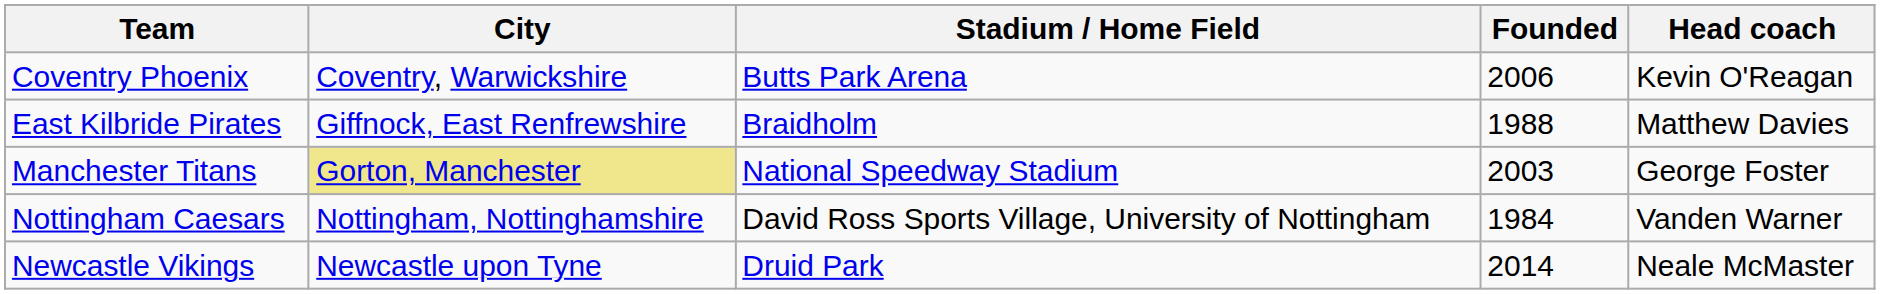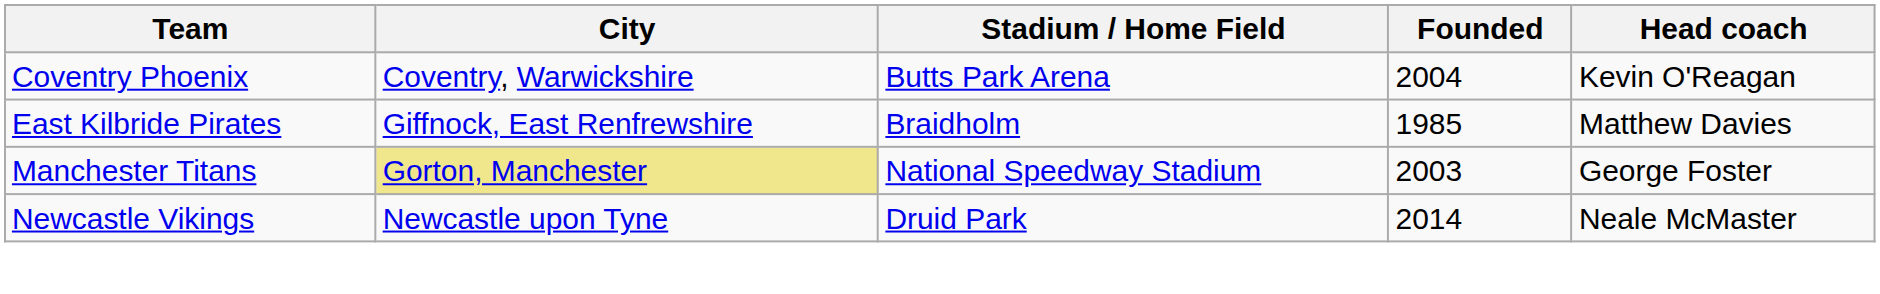Coventry Phoenix | Founded: 2006 -> 2004
East Kilbride Pirates | Founded: 1988 -> 1985
- row: Nottingham Caesars | Nottingham, Nottinghamshire | David Ross Sports Village, University of Nottingham | 1984 | Vanden Warner
